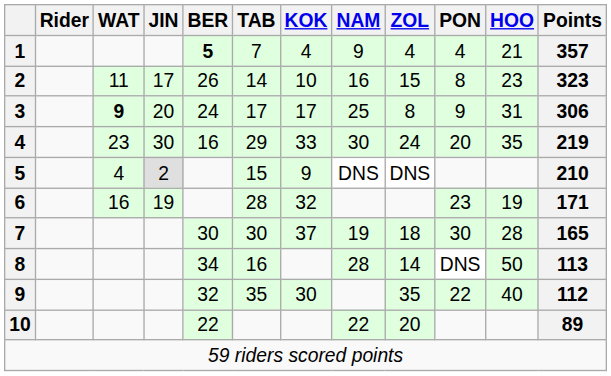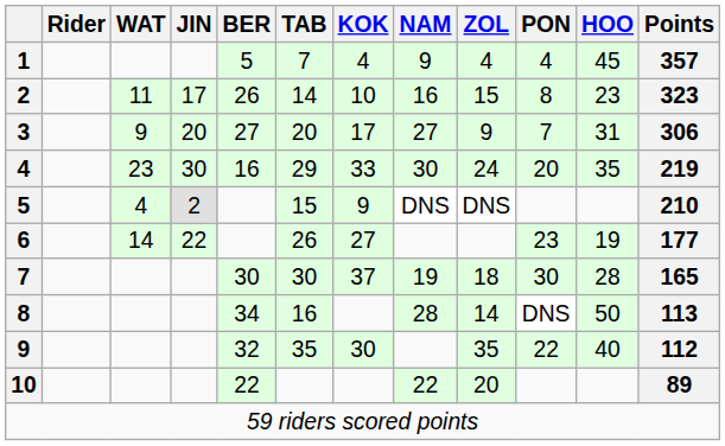1 | BER: bold -> normal
1 | HOO: 21 -> 45
3 | WAT: bold -> normal
3 | BER: 24 -> 27
3 | TAB: 17 -> 20
3 | NAM: 25 -> 27
3 | ZOL: 8 -> 9
3 | PON: 9 -> 7
6 | WAT: 16 -> 14
6 | JIN: 19 -> 22
6 | TAB: 28 -> 26
6 | KOK: 32 -> 27
6 | Points: 171 -> 177
